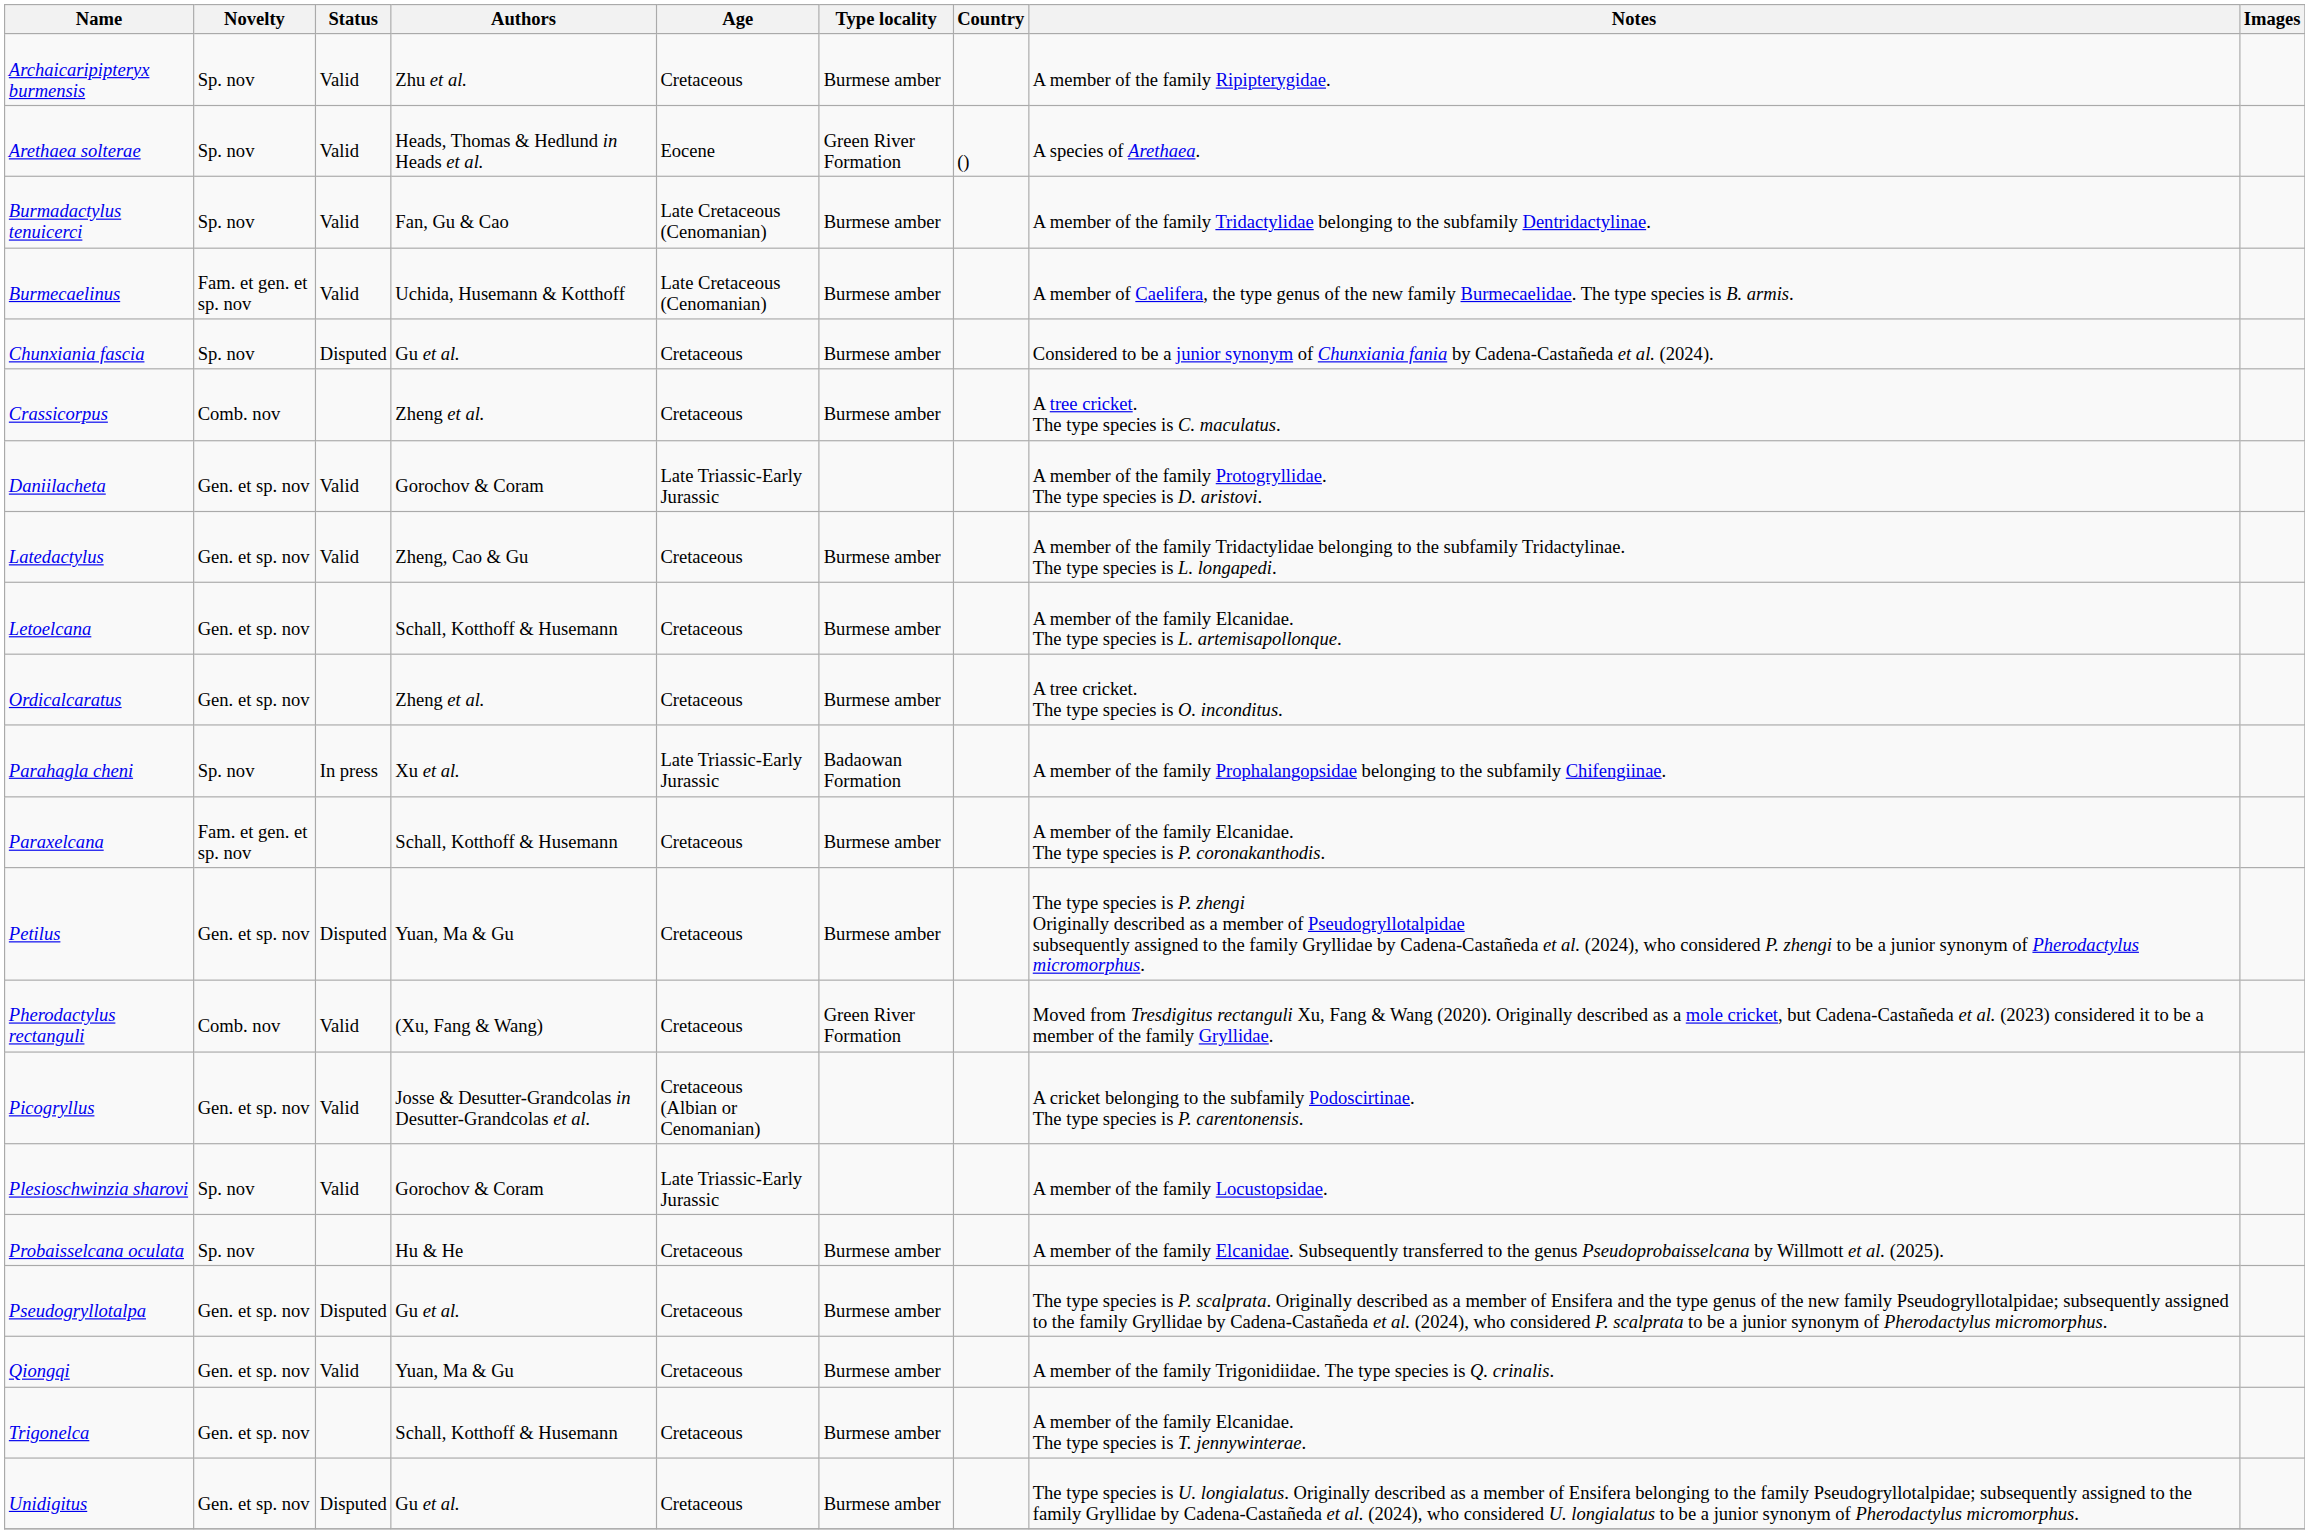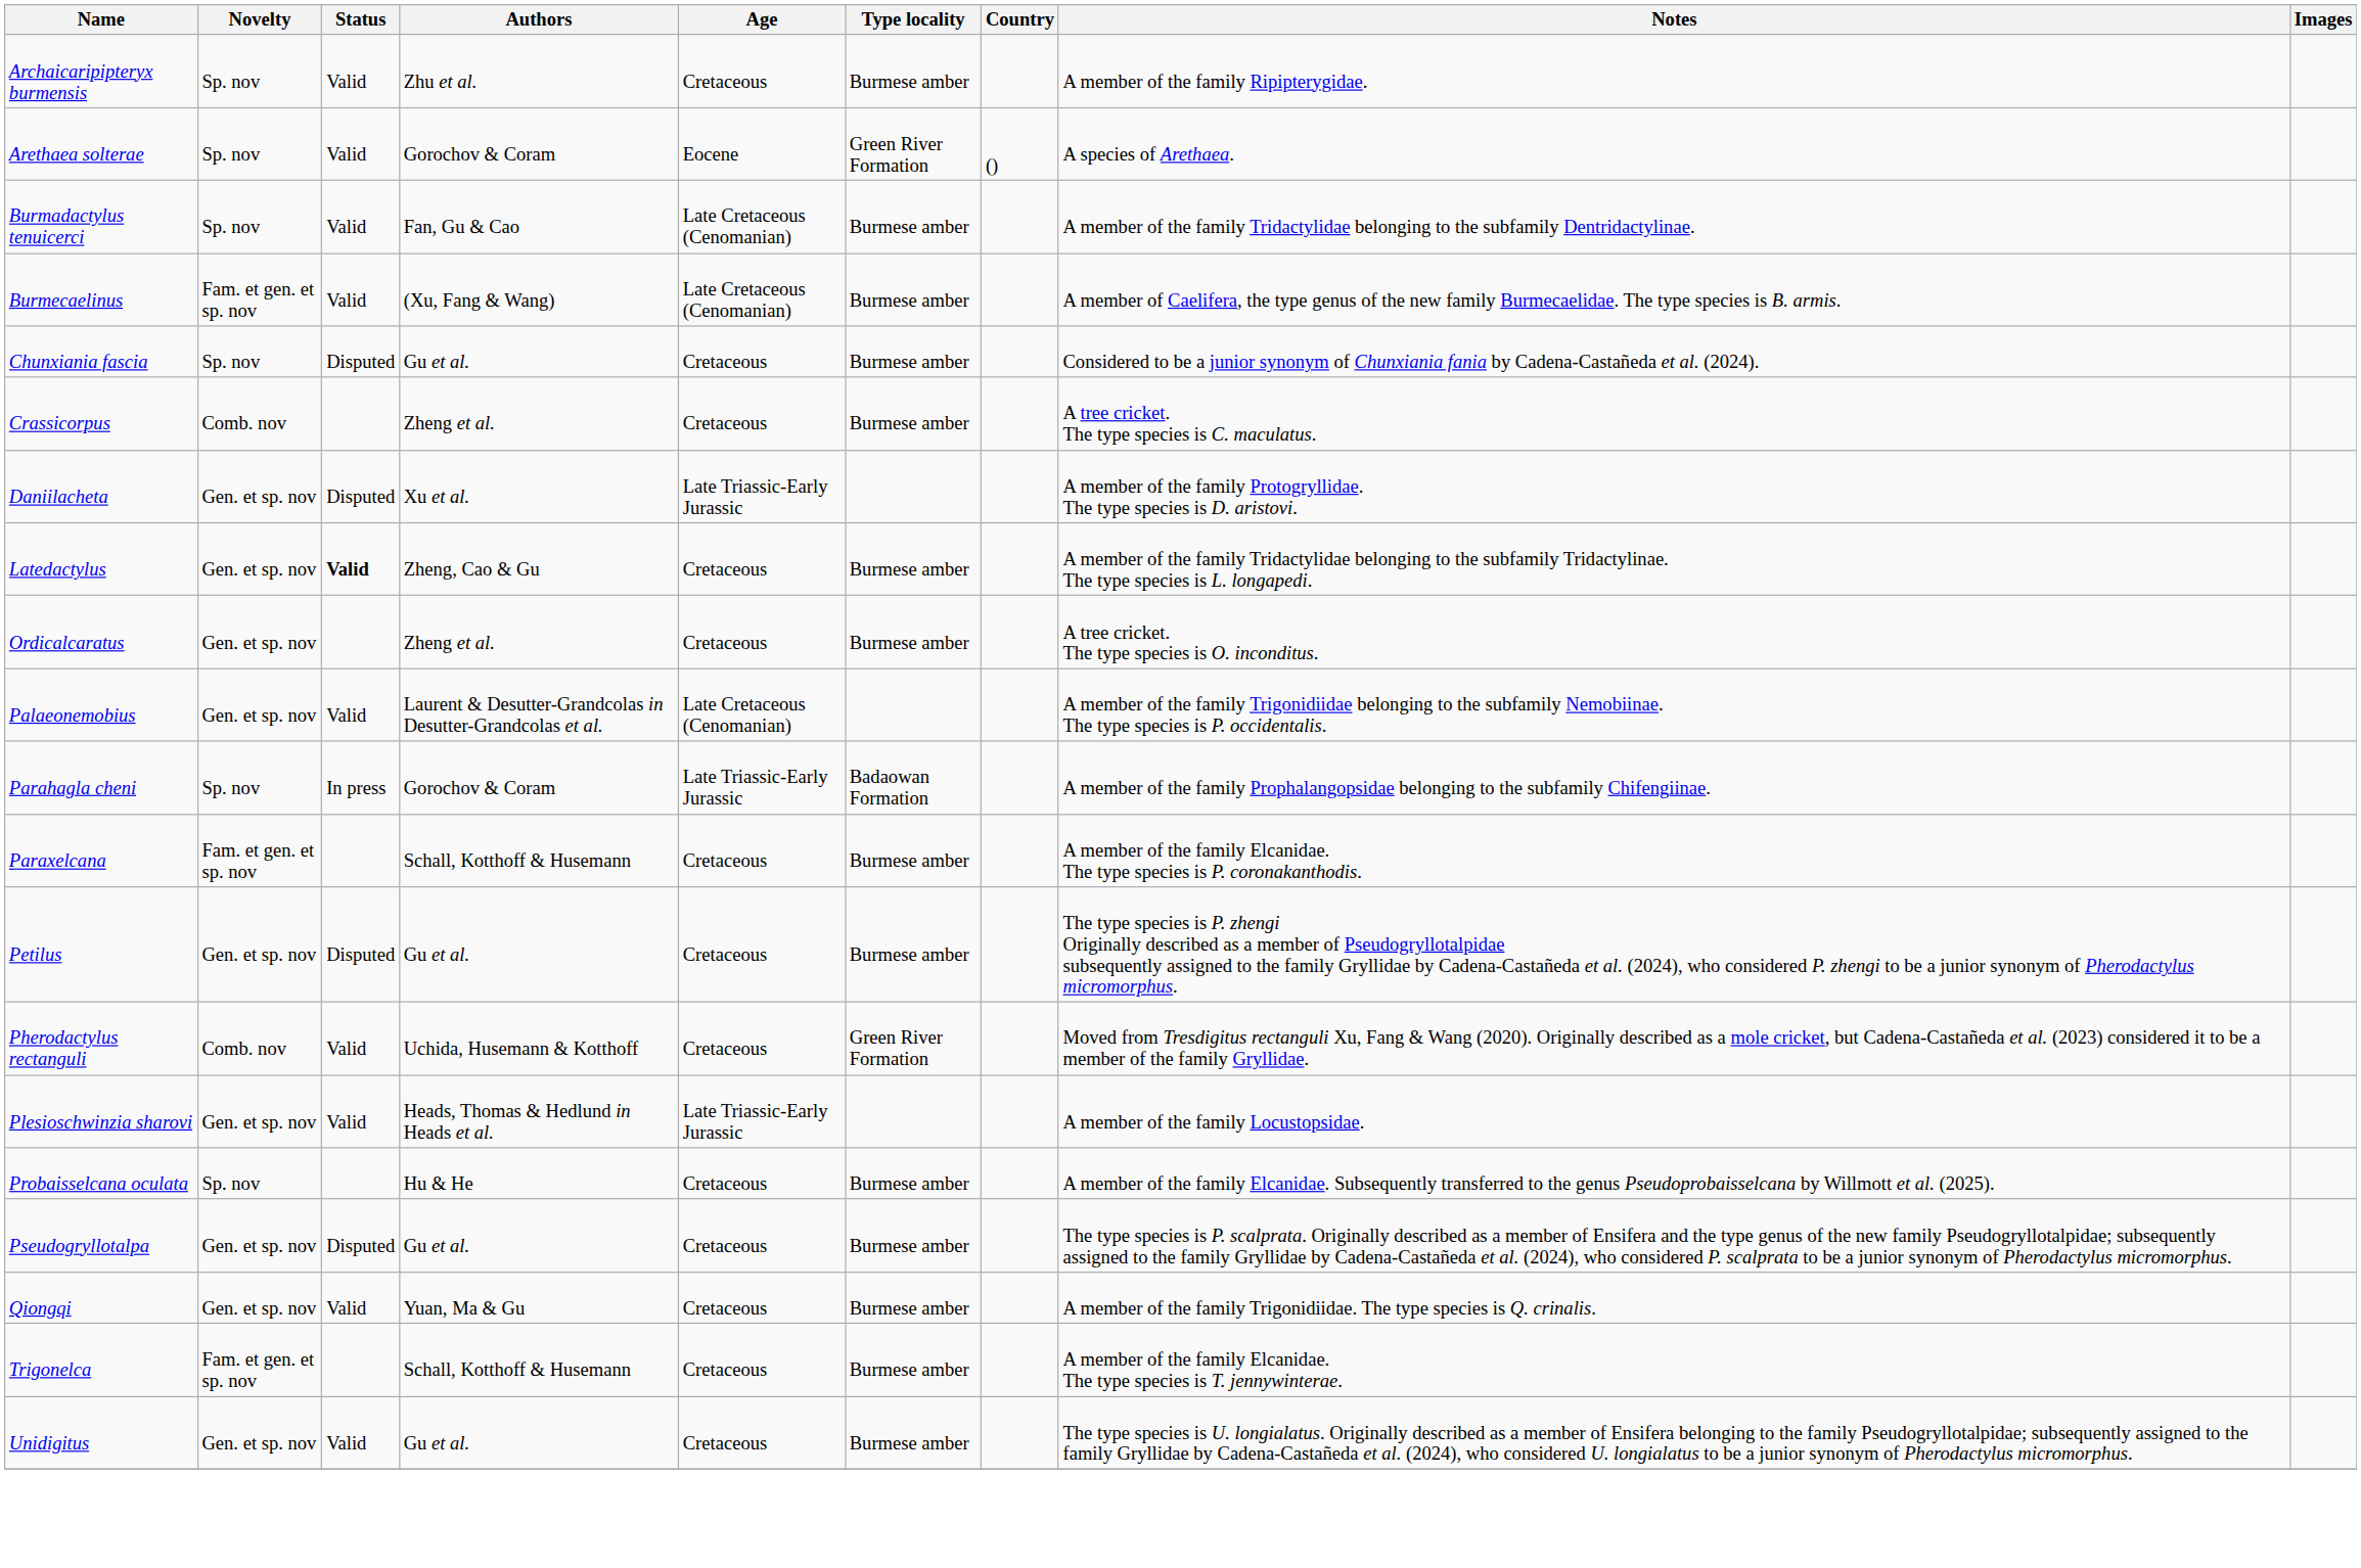Arethaea solterae | Authors: Heads, Thomas & Hedlund in Heads et al. -> Gorochov & Coram
Burmecaelinus | Authors: Uchida, Husemann & Kotthoff -> (Xu, Fang & Wang)
Daniilacheta | Status: Valid -> Disputed
Daniilacheta | Authors: Gorochov & Coram -> Xu et al.
Latedactylus | Status: normal -> bold
- row: Letoelcana | Gen. et sp. nov | Schall, Kotthoff & Husemann | Cretaceous | Burmese amber | A member of the family Elcanidae. The type species is L. artemisapollonque.
+ row: Palaeonemobius | Gen. et sp. nov | Valid | Laurent & Desutter-Grandcolas in Desutter-Grandcolas et al. | Late Cretaceous (Cenomanian) | A member of the family Trigonidiidae belonging to the subfamily Nemobiinae. The type species is P. occidentalis.
Parahagla cheni | Authors: Xu et al. -> Gorochov & Coram
Petilus | Authors: Yuan, Ma & Gu -> Gu et al.
Pherodactylus rectanguli | Authors: (Xu, Fang & Wang) -> Uchida, Husemann & Kotthoff
- row: Picogryllus | Gen. et sp. nov | Valid | Josse & Desutter-Grandcolas in Desutter-Grandcolas et al. | Cretaceous (Albian or Cenomanian) | A cricket belonging to the subfamily Podoscirtinae. The type species is P. carentonensis.
Plesioschwinzia sharovi | Novelty: Sp. nov -> Gen. et sp. nov
Plesioschwinzia sharovi | Authors: Gorochov & Coram -> Heads, Thomas & Hedlund in Heads et al.
Trigonelca | Novelty: Gen. et sp. nov -> Fam. et gen. et sp. nov
Unidigitus | Status: Disputed -> Valid
